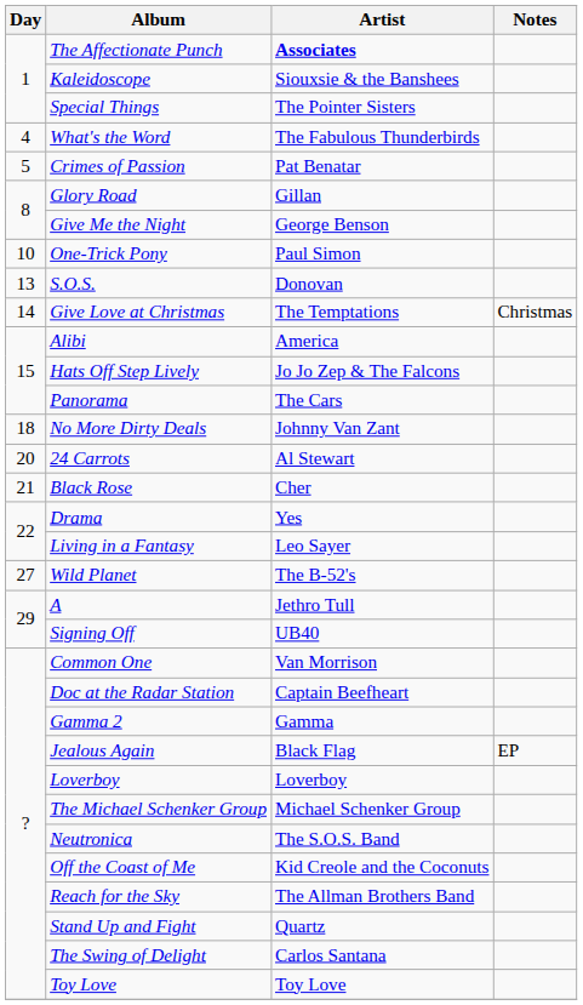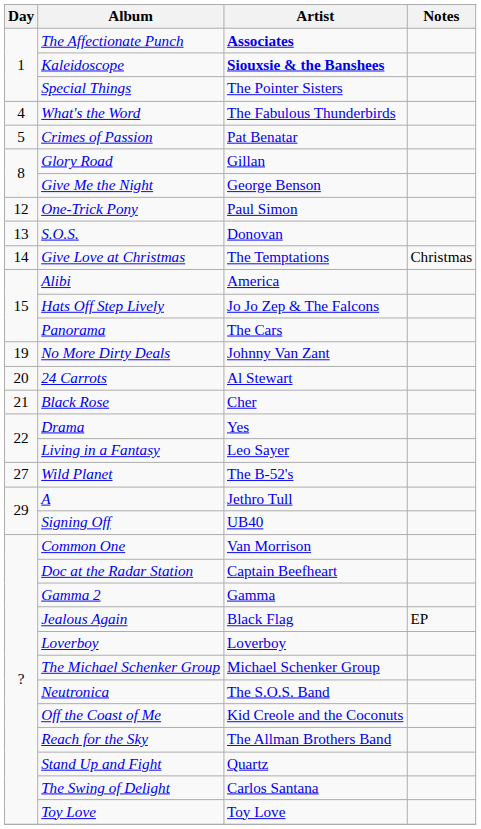Kaleidoscope | Artist: normal -> bold
One-Trick Pony | Day: 10 -> 12
No More Dirty Deals | Day: 18 -> 19
